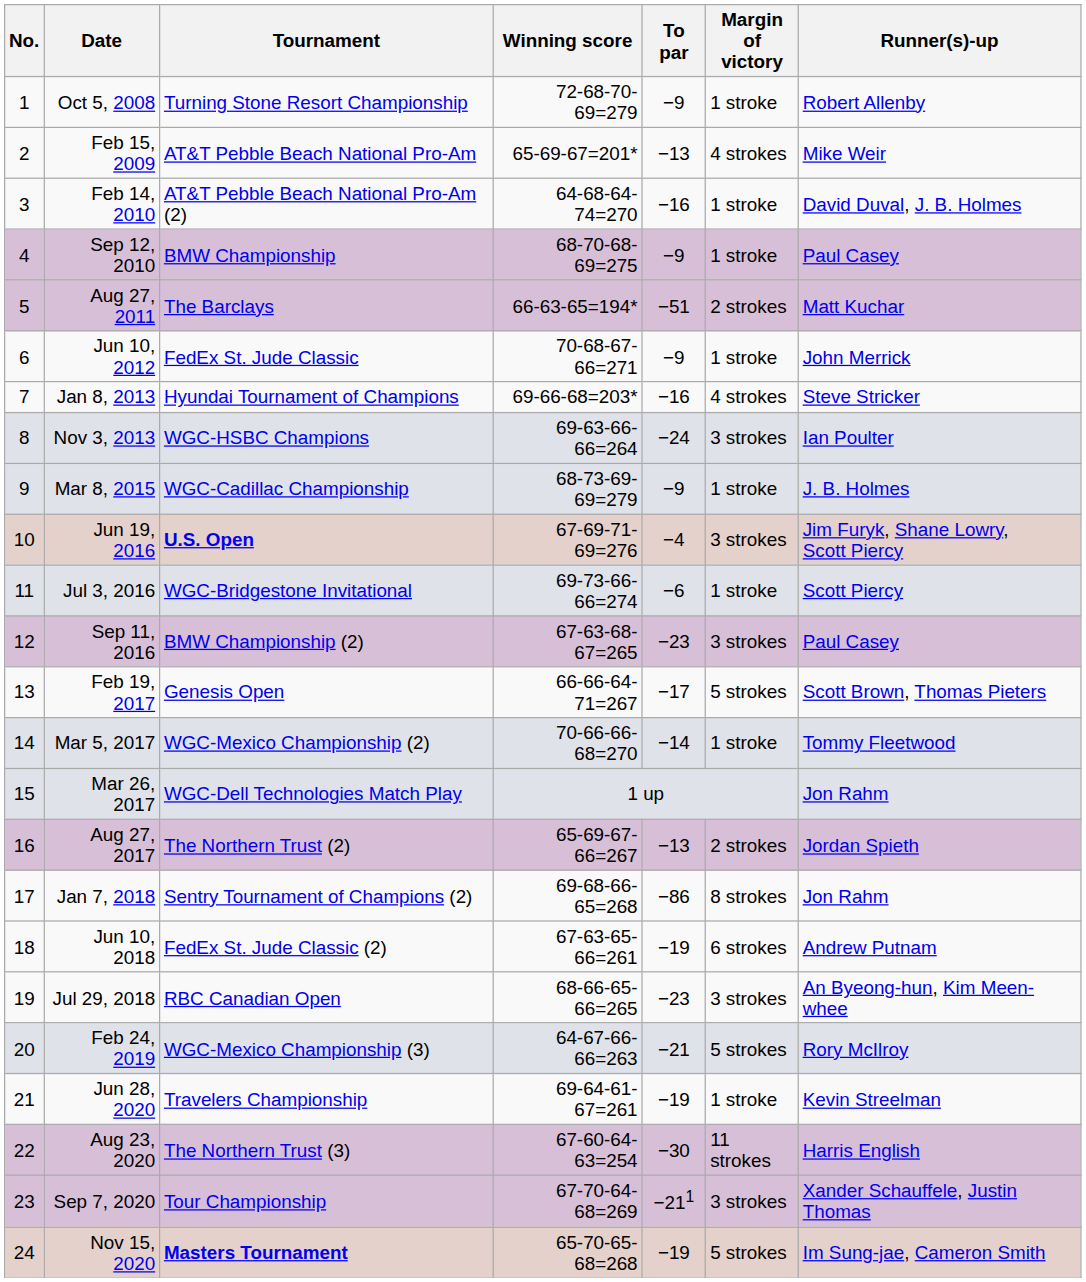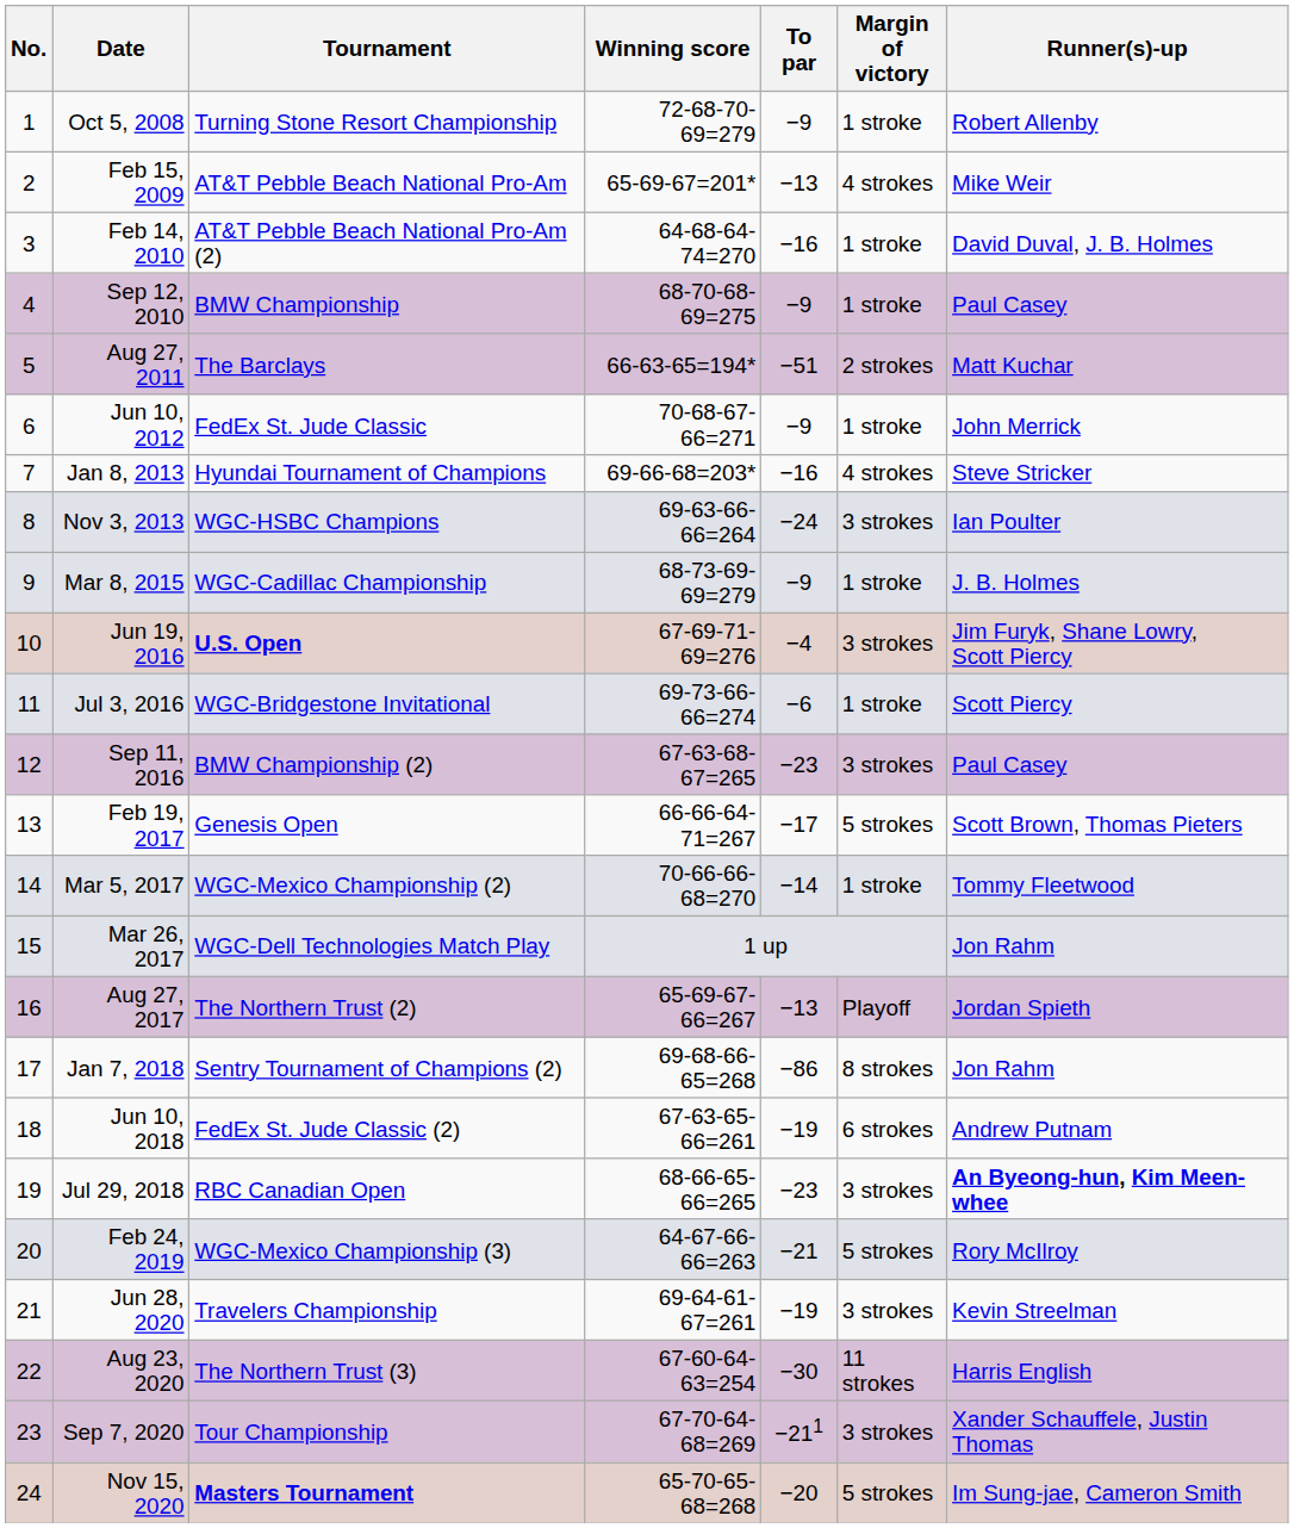Aug 27, 2017 | Margin of victory: 2 strokes -> Playoff
Jul 29, 2018 | Runner(s)-up: normal -> bold
Jun 28, 2020 | Margin of victory: 1 stroke -> 3 strokes
Nov 15, 2020 | To par: −19 -> −20
